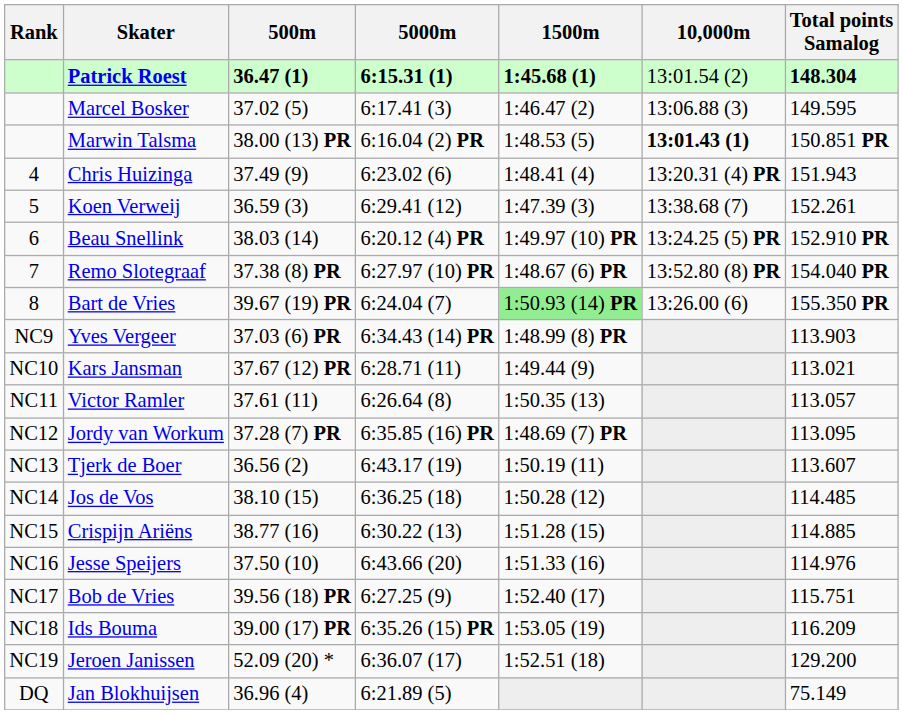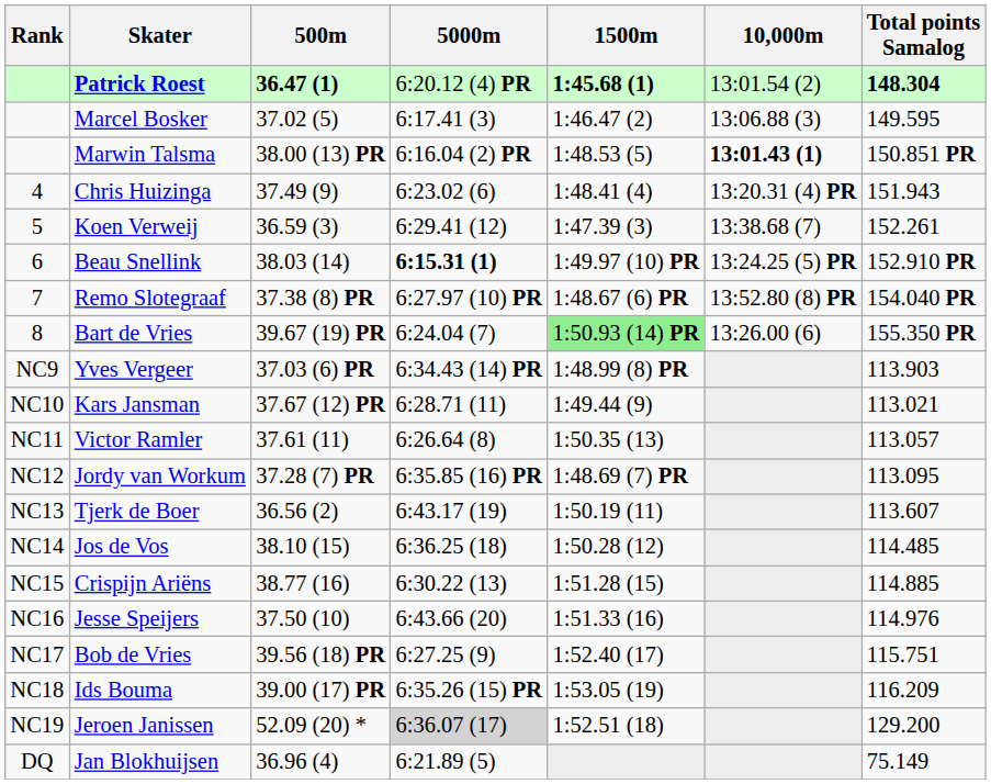Patrick Roest | 5000m: 6:15.31 (1) -> 6:20.12 (4) PR
Beau Snellink | 5000m: 6:20.12 (4) PR -> 6:15.31 (1)
Jeroen Janissen | 5000m: no background -> lightgrey background
